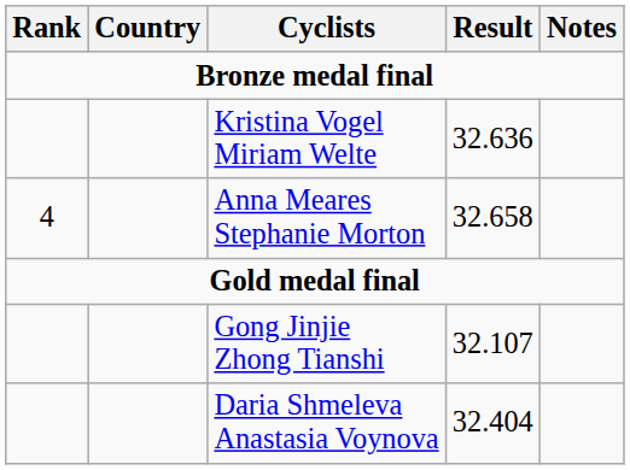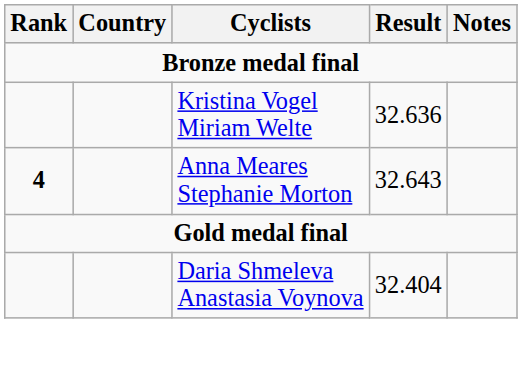Anna Meares Stephanie Morton | Rank: normal -> bold
Anna Meares Stephanie Morton | Result: 32.658 -> 32.643
- row: Gong Jinjie Zhong Tianshi | 32.107
